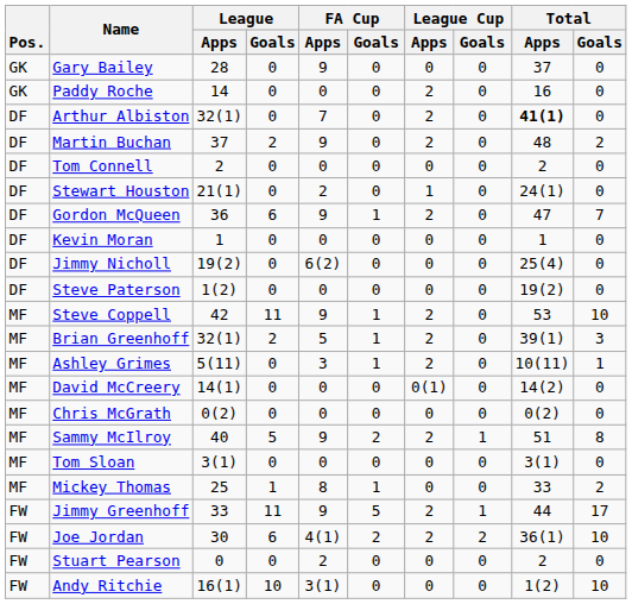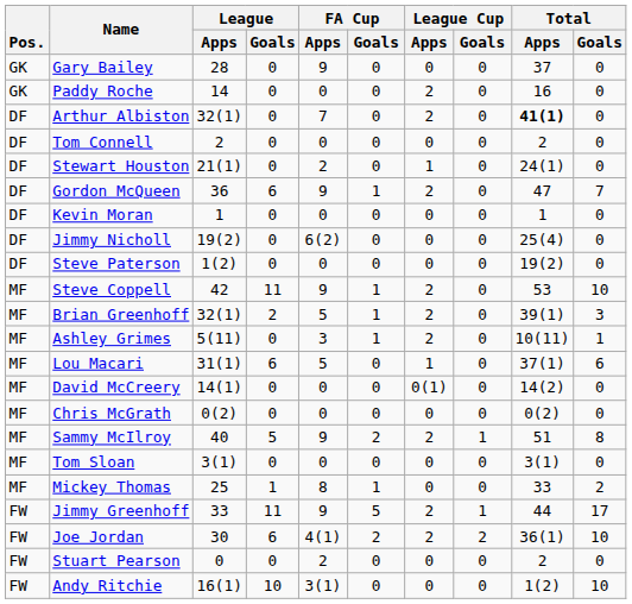- row: DF | Martin Buchan | 37 | 2 | 9 | 0 | 2 | 0 | 48 | 2
+ row: MF | Lou Macari | 31(1) | 6 | 5 | 0 | 1 | 0 | 37(1) | 6
